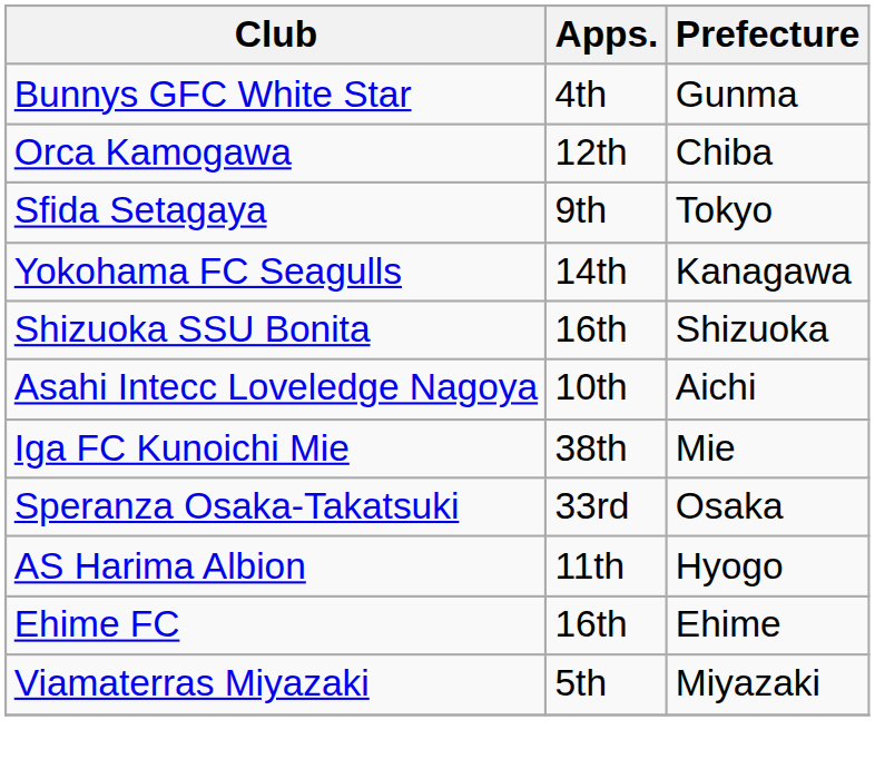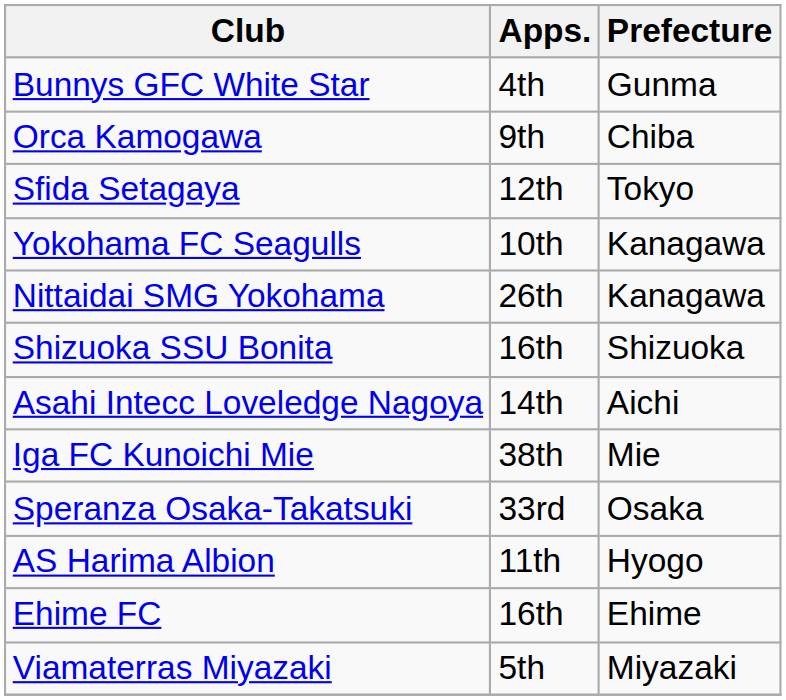Orca Kamogawa | Apps.: 12th -> 9th
Sfida Setagaya | Apps.: 9th -> 12th
Yokohama FC Seagulls | Apps.: 14th -> 10th
+ row: Nittaidai SMG Yokohama | 26th | Kanagawa
Asahi Intecc Loveledge Nagoya | Apps.: 10th -> 14th
